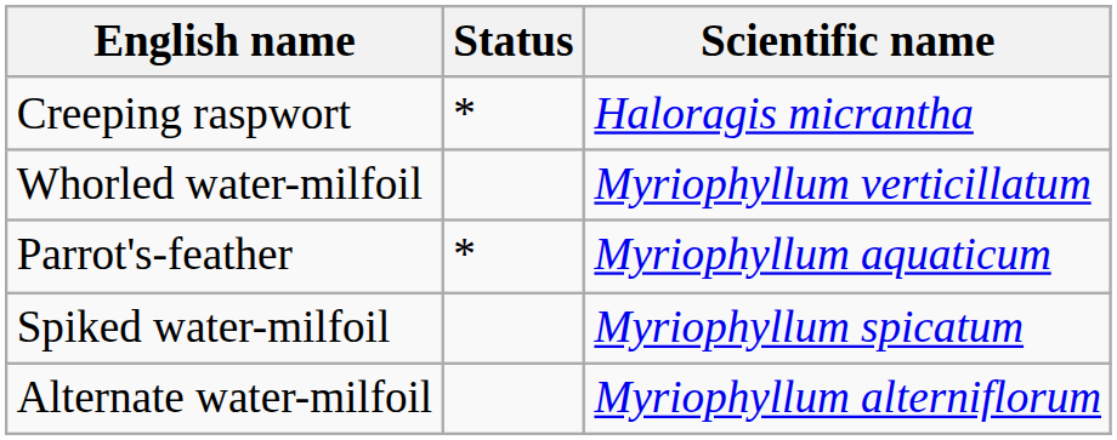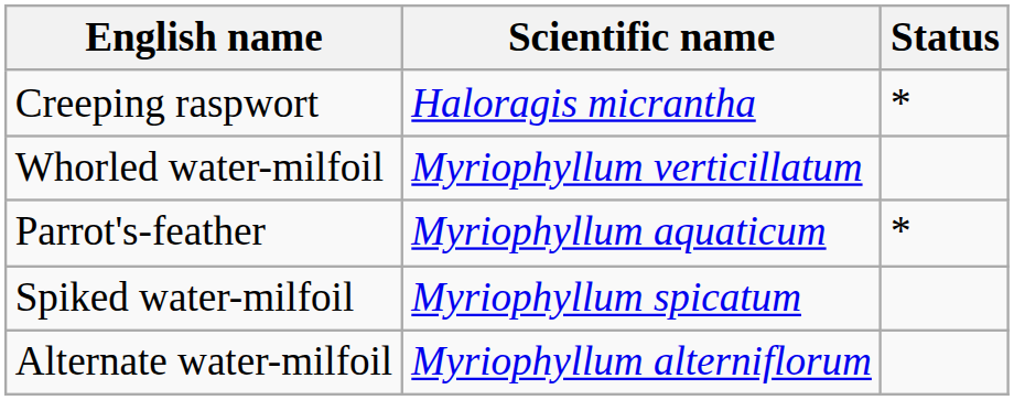columns swapped: Scientific name <-> Status
